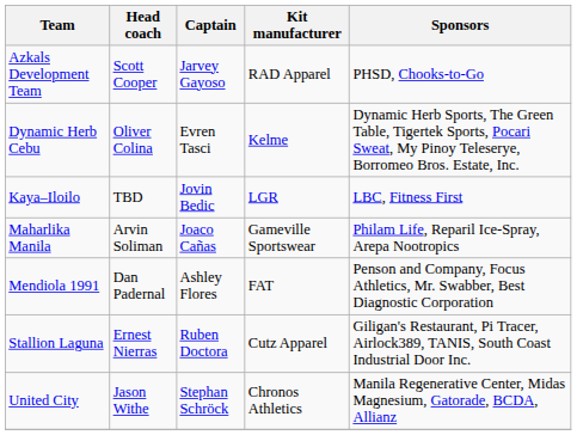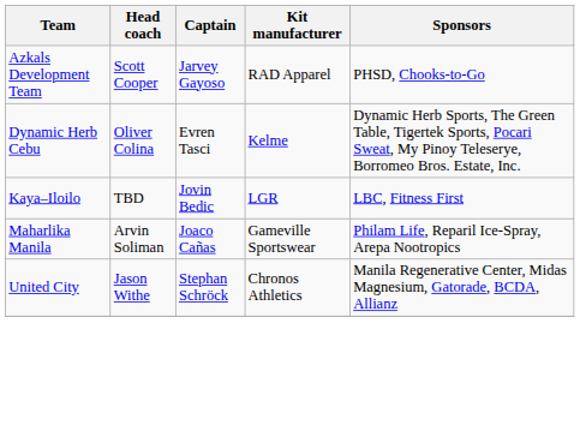- row: Mendiola 1991 | Dan Padernal | Ashley Flores | FAT | Penson and Company, Focus Athletics, Mr. Swabber, Best Diagnostic Corporation
- row: Stallion Laguna | Ernest Nierras | Ruben Doctora | Cutz Apparel | Giligan's Restaurant, Pi Tracer, Airlock389, TANIS, South Coast Industrial Door Inc.
